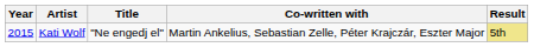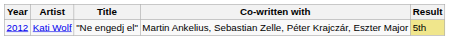Kati Wolf | Year: 2015 -> 2012
